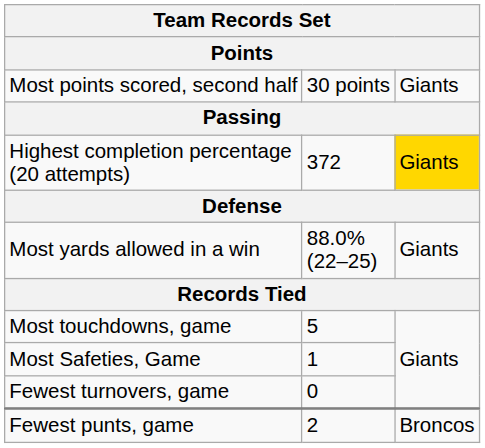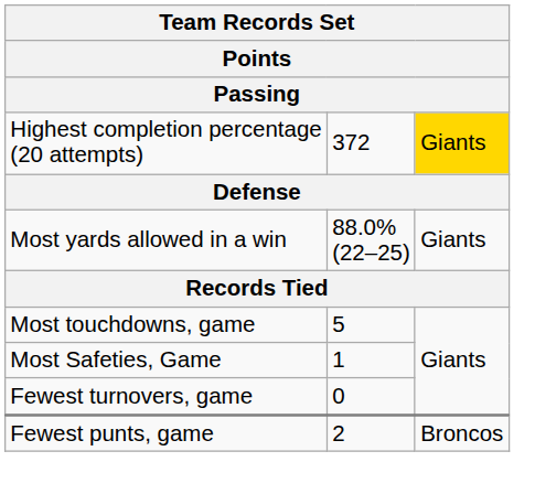- row: Most points scored, second half | 30 points | Giants
